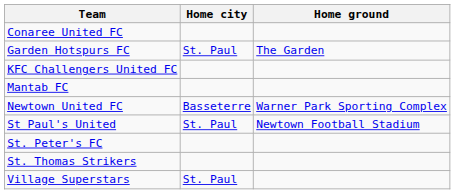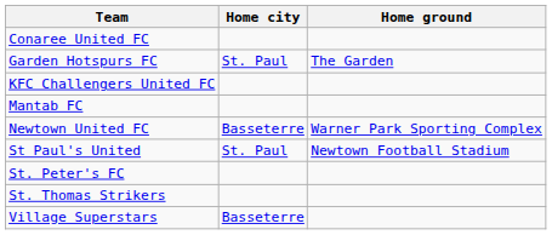Village Superstars | Home city: St. Paul -> Basseterre
